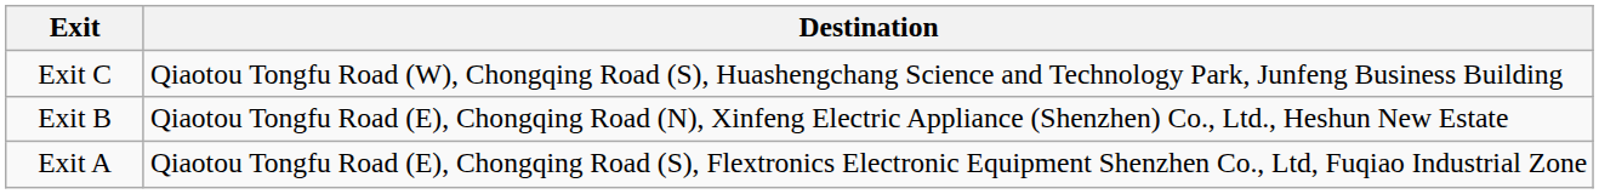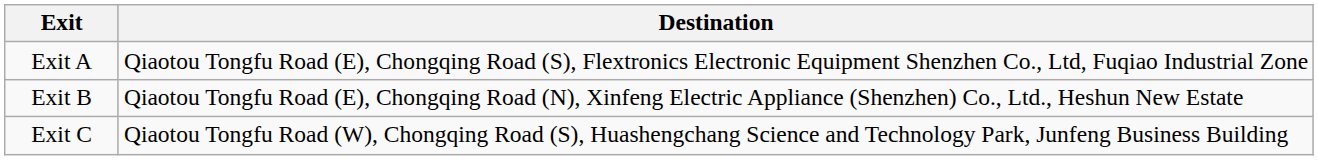rows swapped: Exit A <-> Exit C
